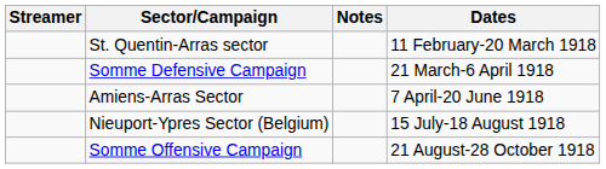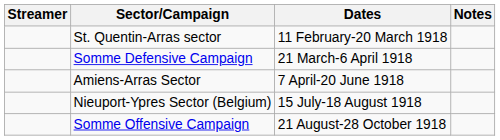columns swapped: Dates <-> Notes
